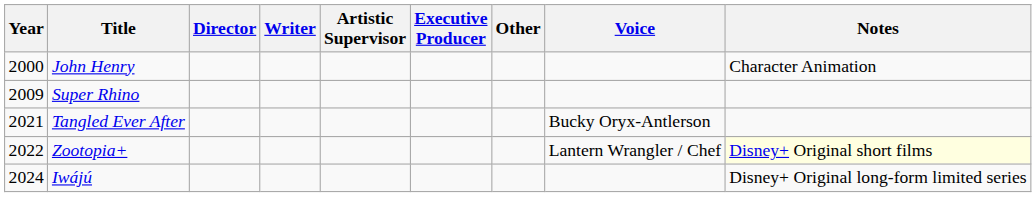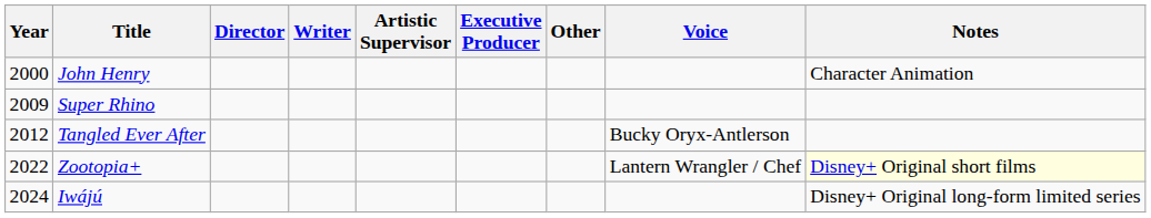Tangled Ever After | Year: 2021 -> 2012
